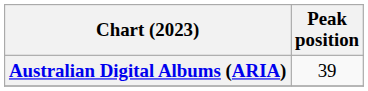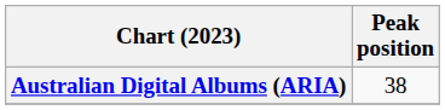Australian Digital Albums (ARIA) | Peak position: 39 -> 38
